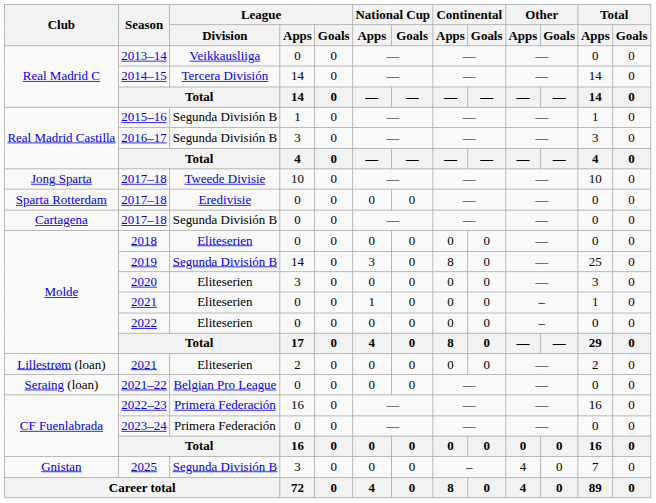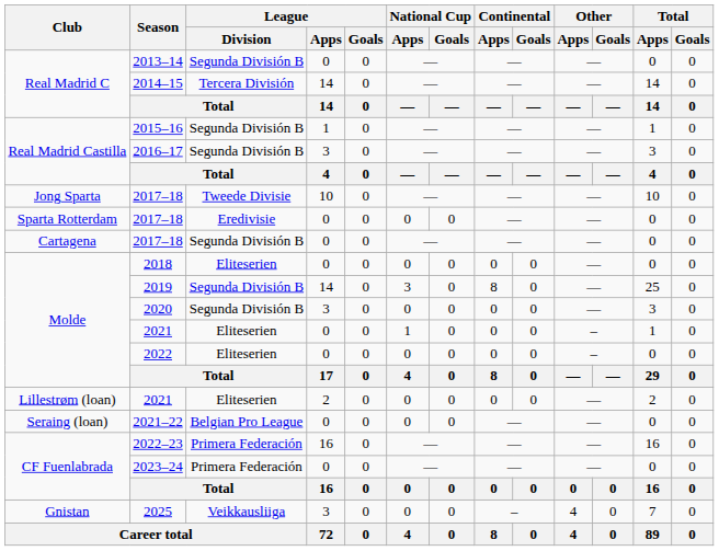2013–14 | League / Division: Veikkausliiga -> Segunda División B
2020 | League / Division: Eliteserien -> Segunda División B
2025 | League / Division: Segunda División B -> Veikkausliiga
